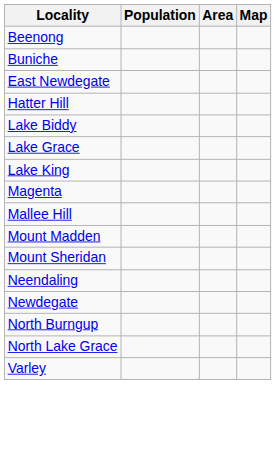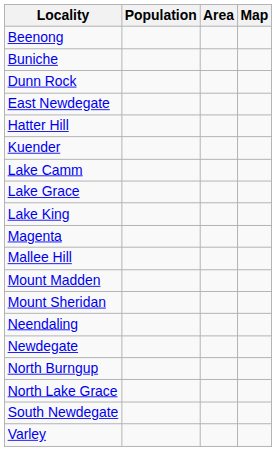+ row: Dunn Rock
+ row: Kuender
- row: Lake Biddy
+ row: Lake Camm
+ row: South Newdegate
